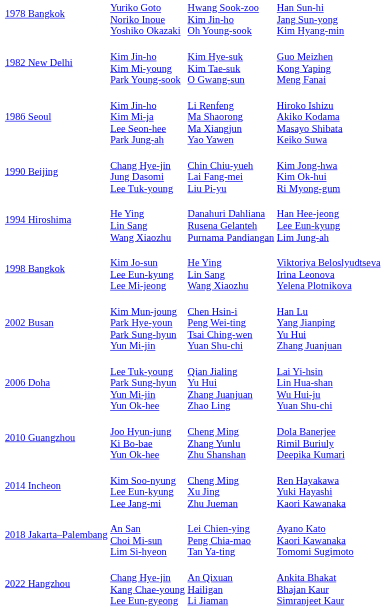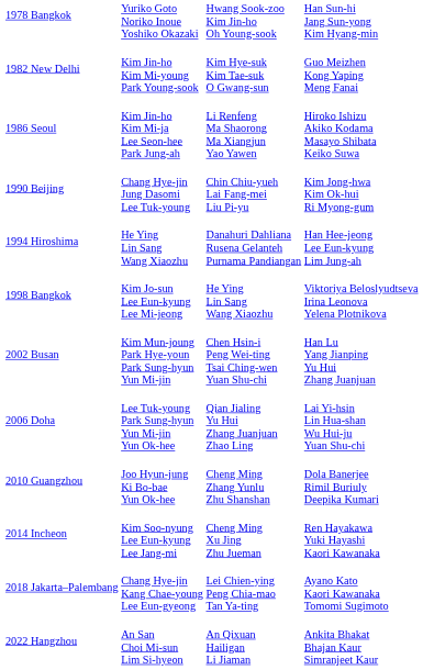2018 Jakarta–Palembang | column 2: An San Choi Mi-sun Lim Si-hyeon -> Chang Hye-jin Kang Chae-young Lee Eun-gyeong
2022 Hangzhou | column 2: Chang Hye-jin Kang Chae-young Lee Eun-gyeong -> An San Choi Mi-sun Lim Si-hyeon
